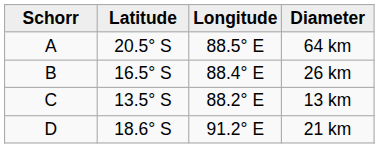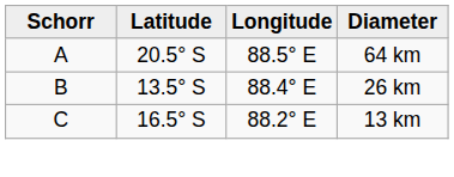26 km | Latitude: 16.5° S -> 13.5° S
13 km | Latitude: 13.5° S -> 16.5° S
- row: D | 18.6° S | 91.2° E | 21 km
